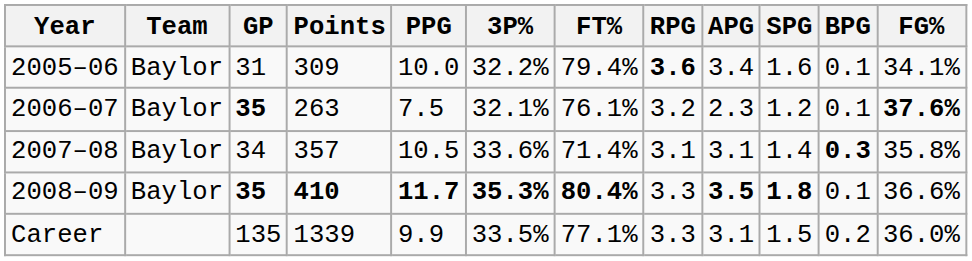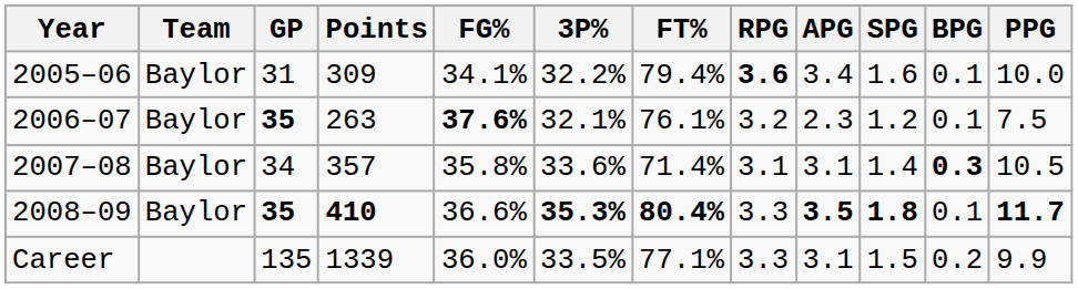columns swapped: FG% <-> PPG
